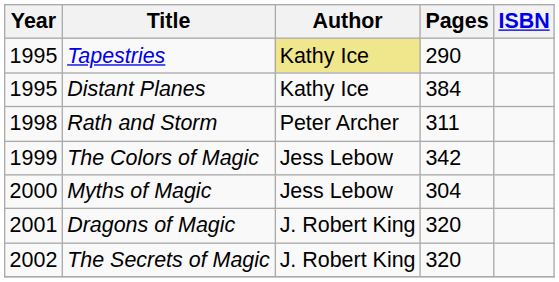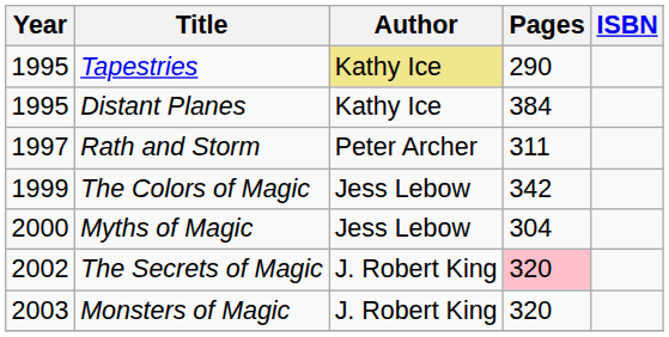Rath and Storm | Year: 1998 -> 1997
- row: 2001 | Dragons of Magic | J. Robert King | 320
The Secrets of Magic | Pages: no background -> pink background
+ row: 2003 | Monsters of Magic | J. Robert King | 320
